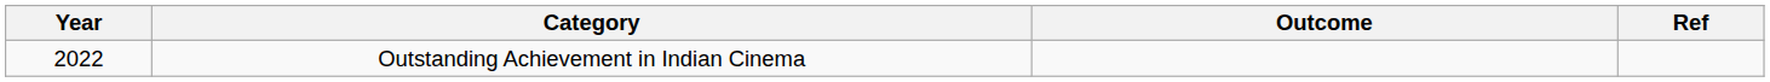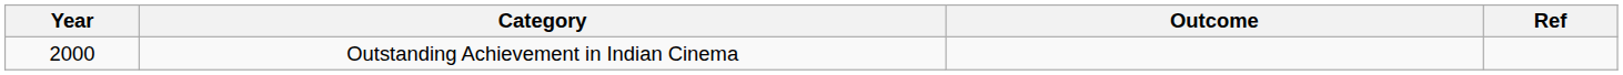Outstanding Achievement in Indian Cinema | Year: 2022 -> 2000
